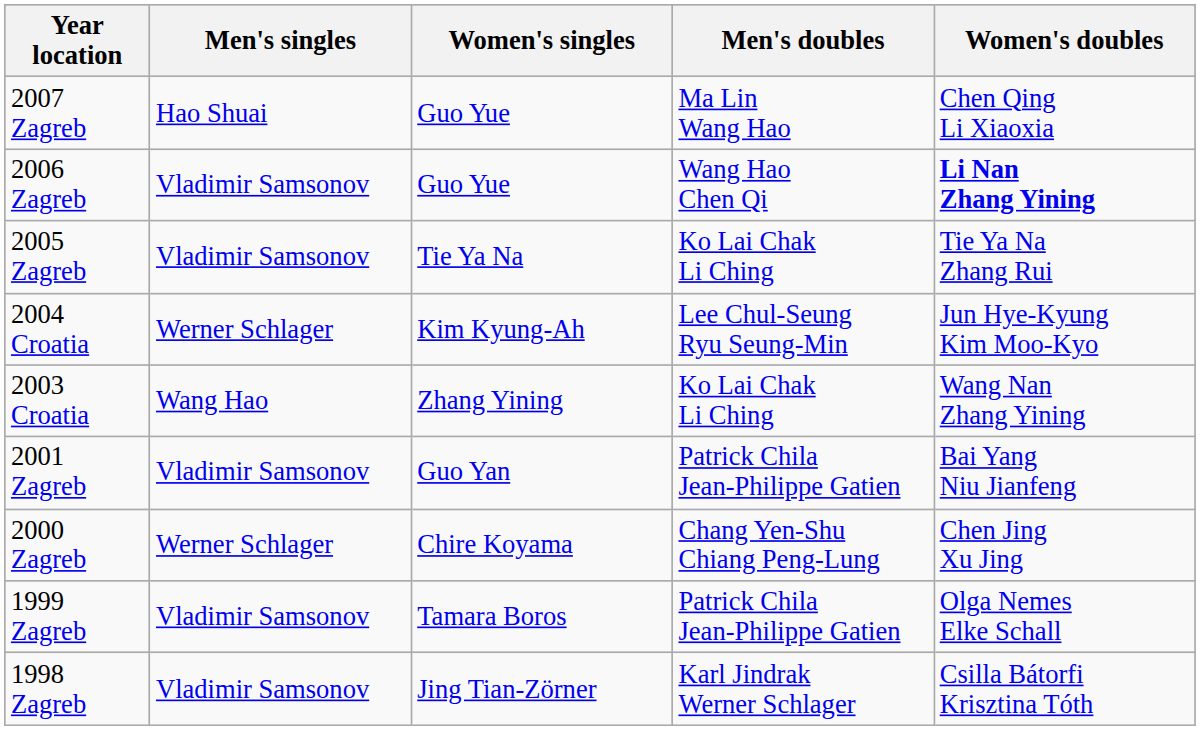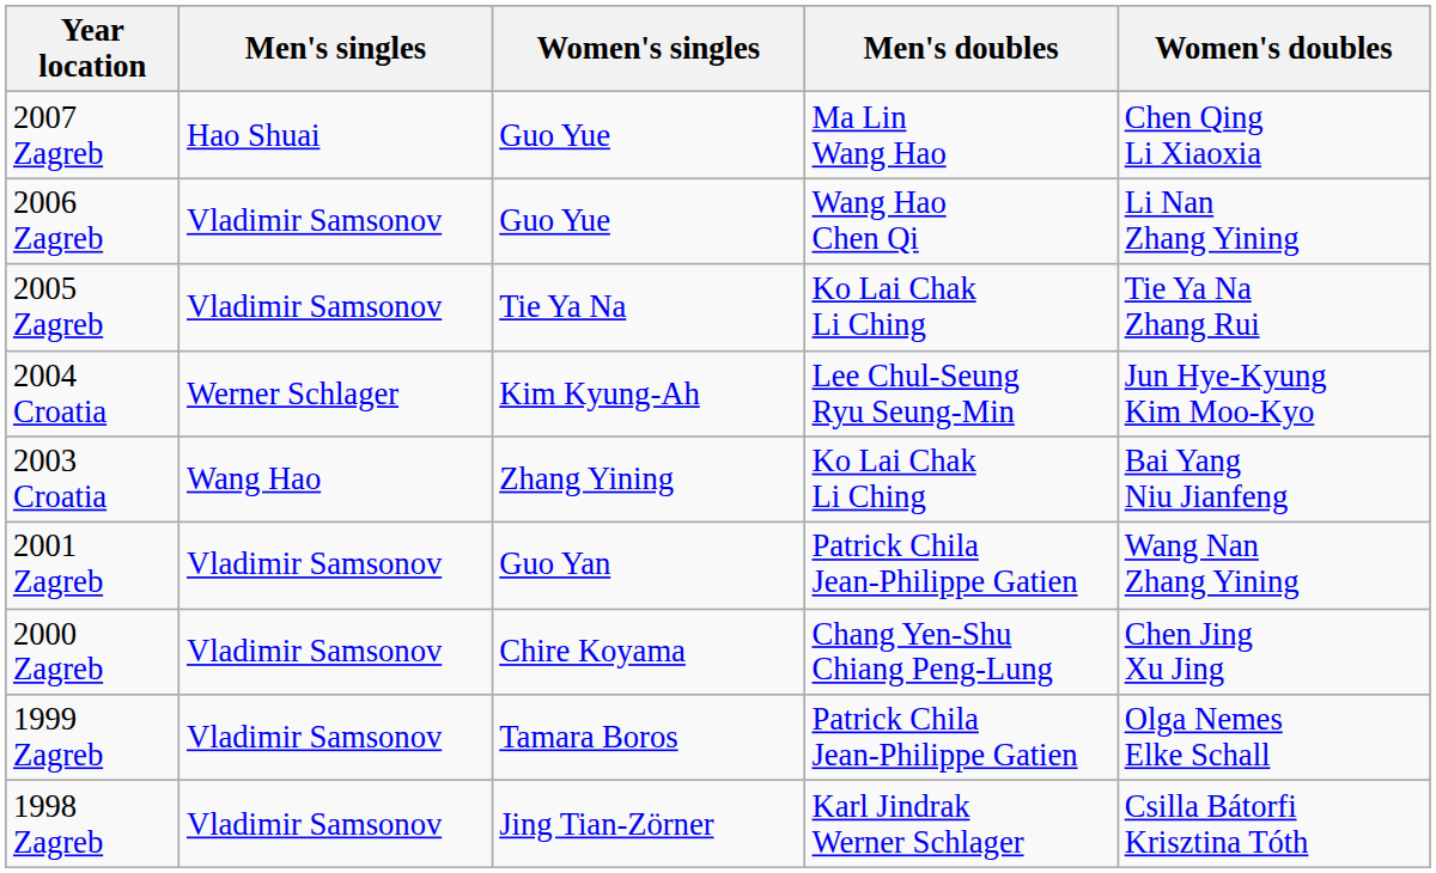2006 Zagreb | Women's doubles: bold -> normal
2003 Croatia | Women's doubles: Wang Nan Zhang Yining -> Bai Yang Niu Jianfeng
2001 Zagreb | Women's doubles: Bai Yang Niu Jianfeng -> Wang Nan Zhang Yining
2000 Zagreb | Men's singles: Werner Schlager -> Vladimir Samsonov
